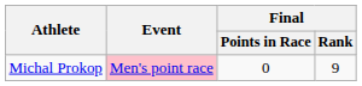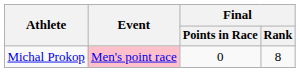Michal Prokop | Final / Rank: 9 -> 8
